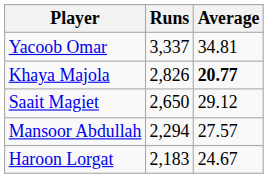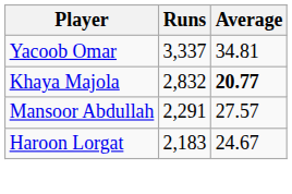Khaya Majola | Runs: 2,826 -> 2,832
- row: Saait Magiet | 2,650 | 29.12
Mansoor Abdullah | Runs: 2,294 -> 2,291
